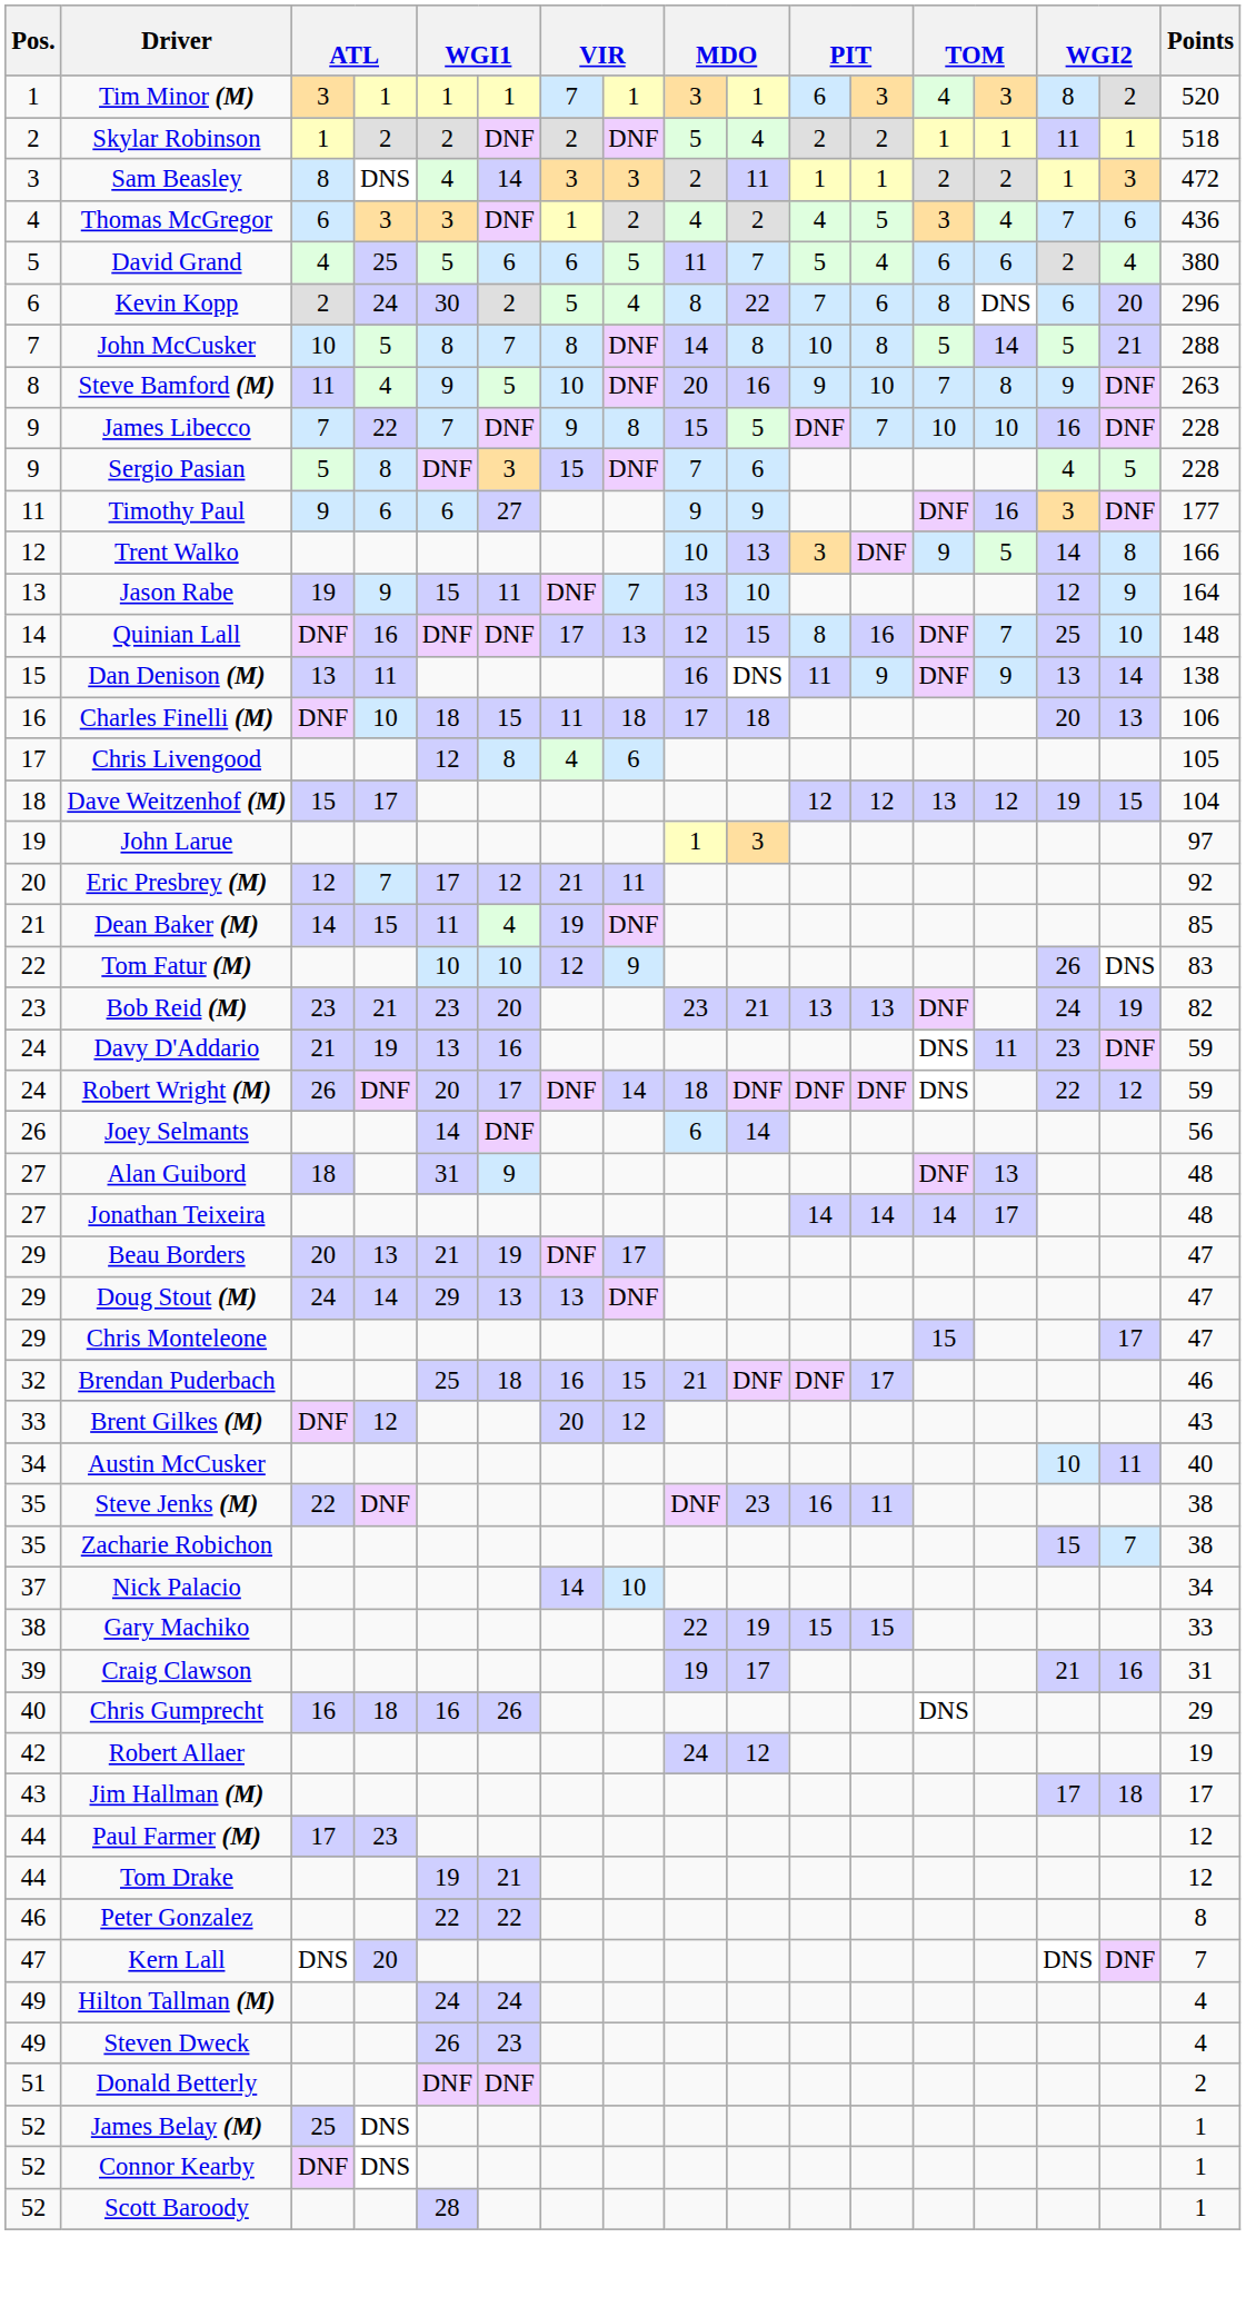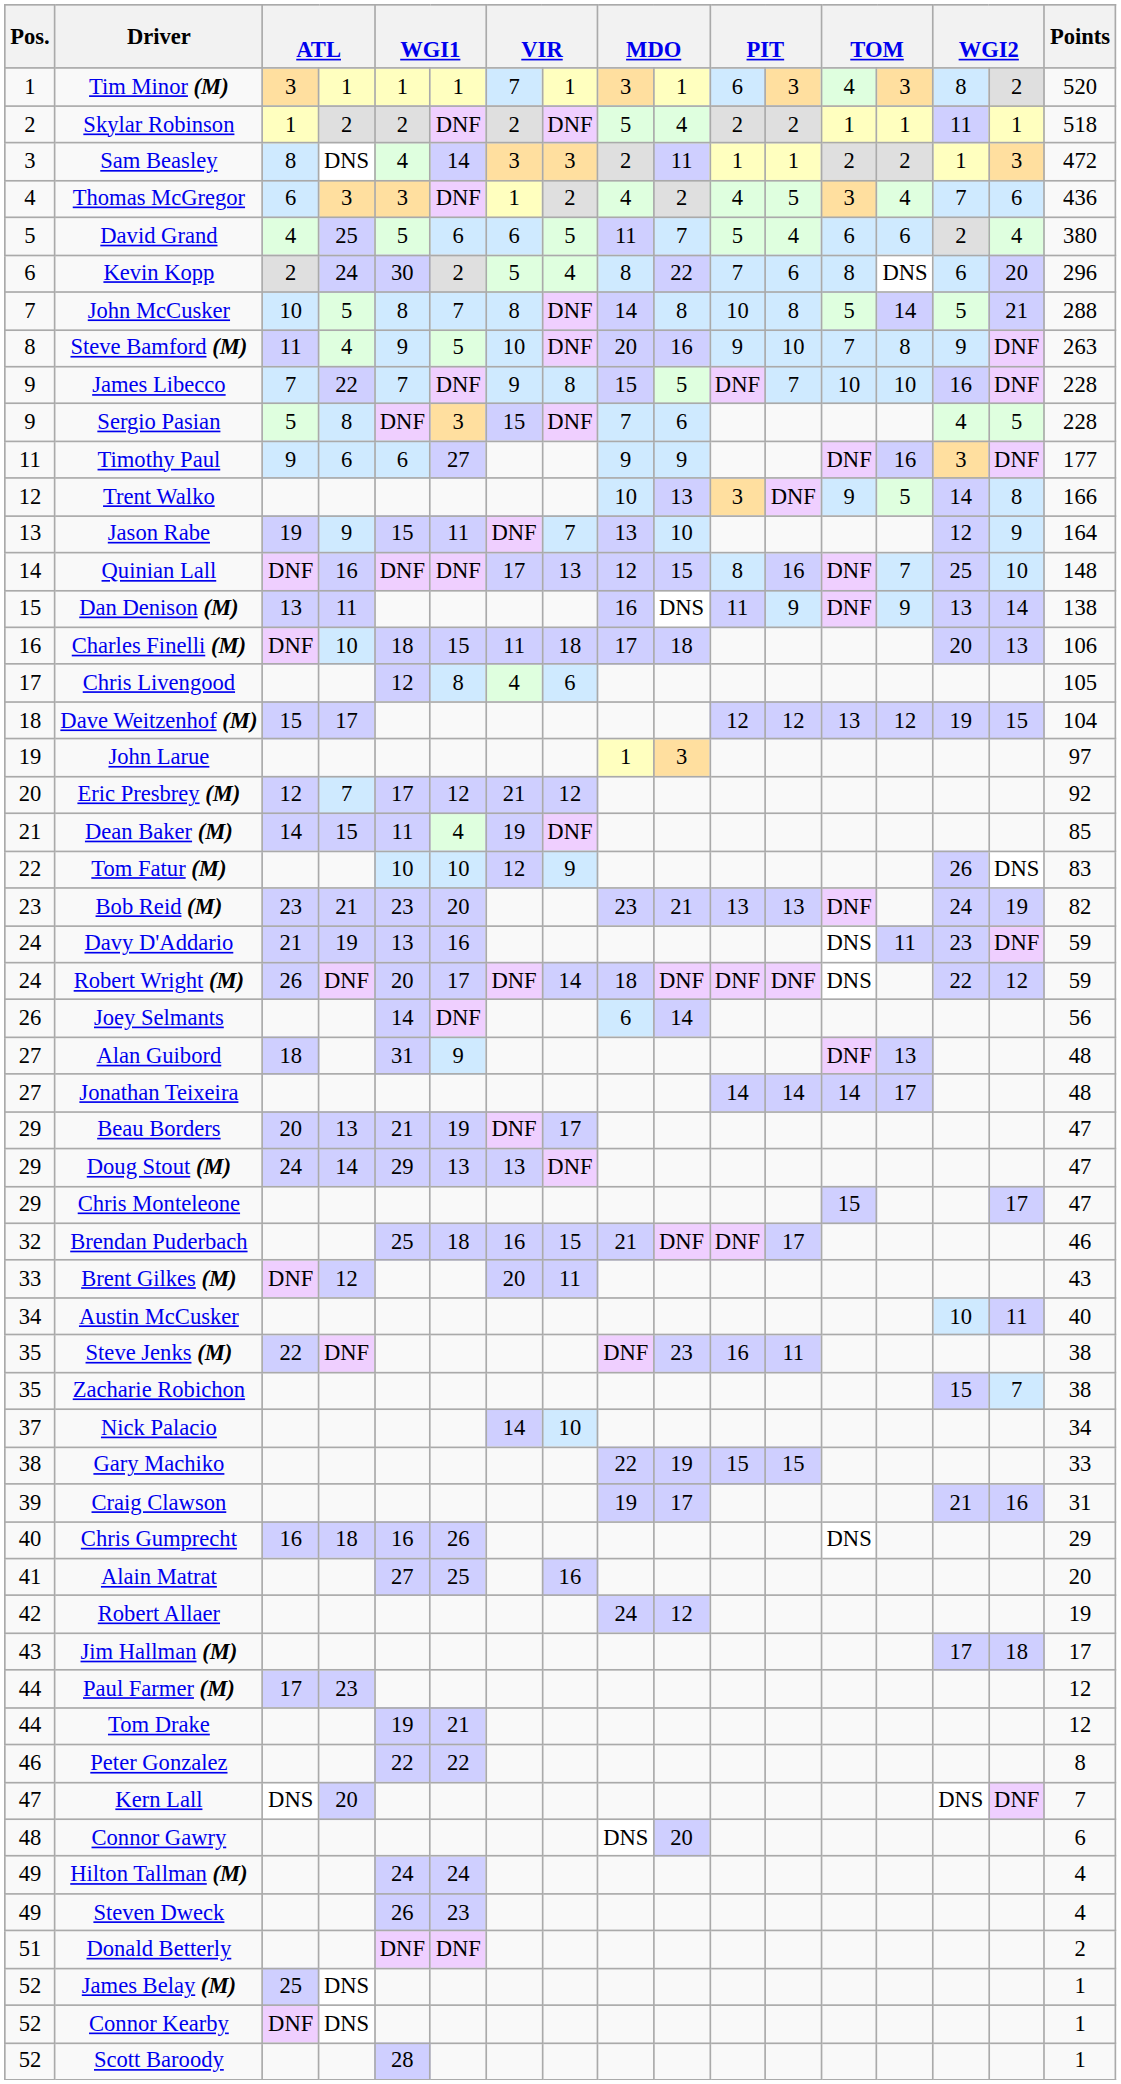Eric Presbrey (M) | column 8: 11 -> 12
Brent Gilkes (M) | column 8: 12 -> 11
+ row: 41 | Alain Matrat | 27 | 25 | 16 | 20
+ row: 48 | Connor Gawry | DNS | 20 | 6
